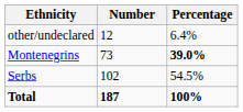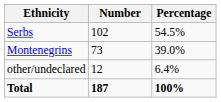rows swapped: Serbs <-> other/undeclared
Montenegrins | Percentage: bold -> normal
